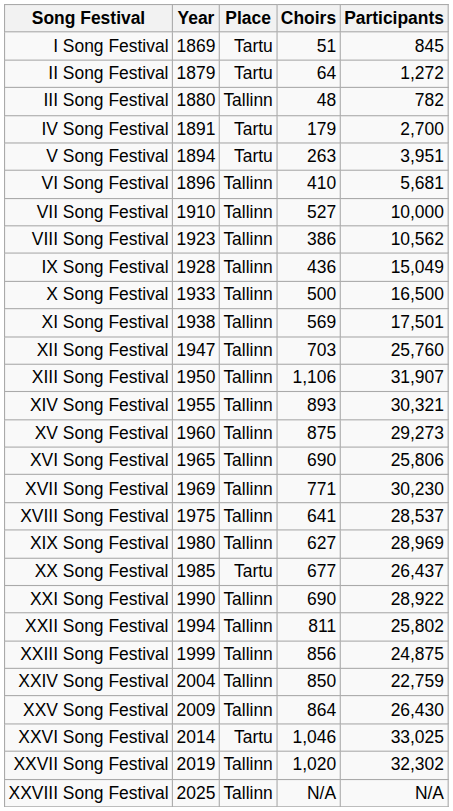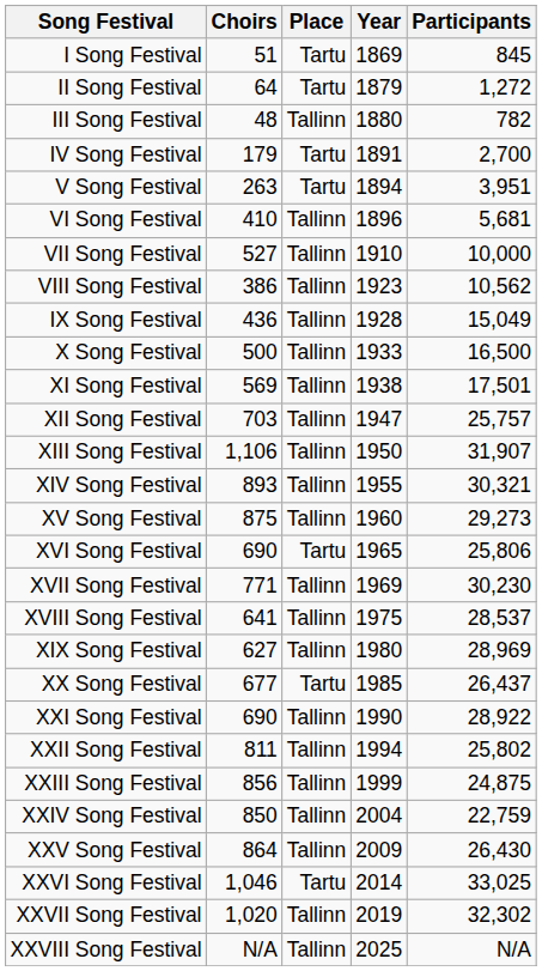columns swapped: Year <-> Choirs
XII Song Festival | Participants: 25,760 -> 25,757
XVI Song Festival | Place: Tallinn -> Tartu
